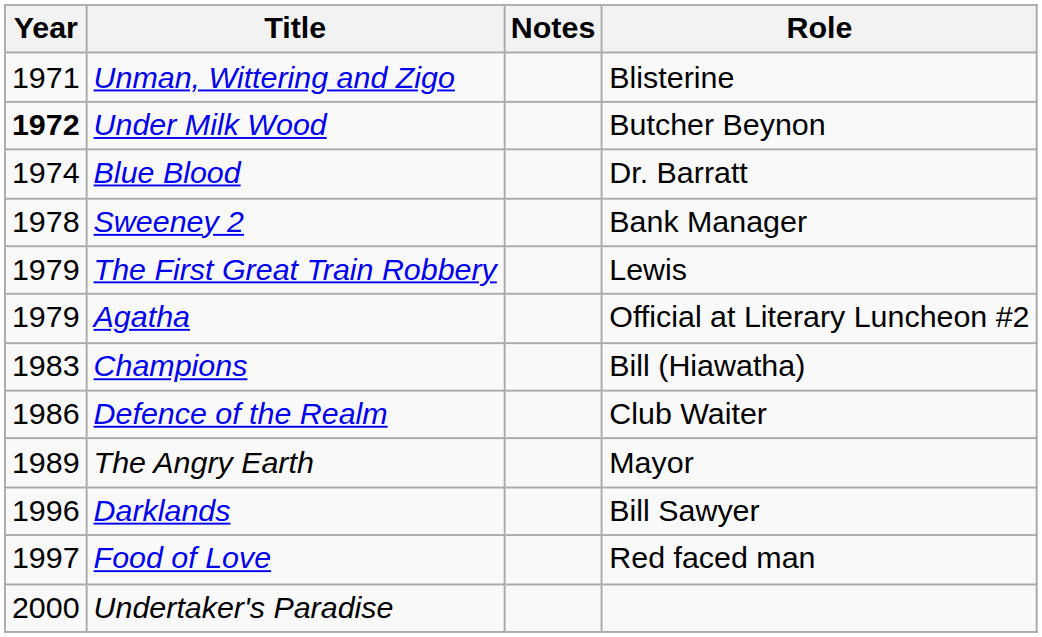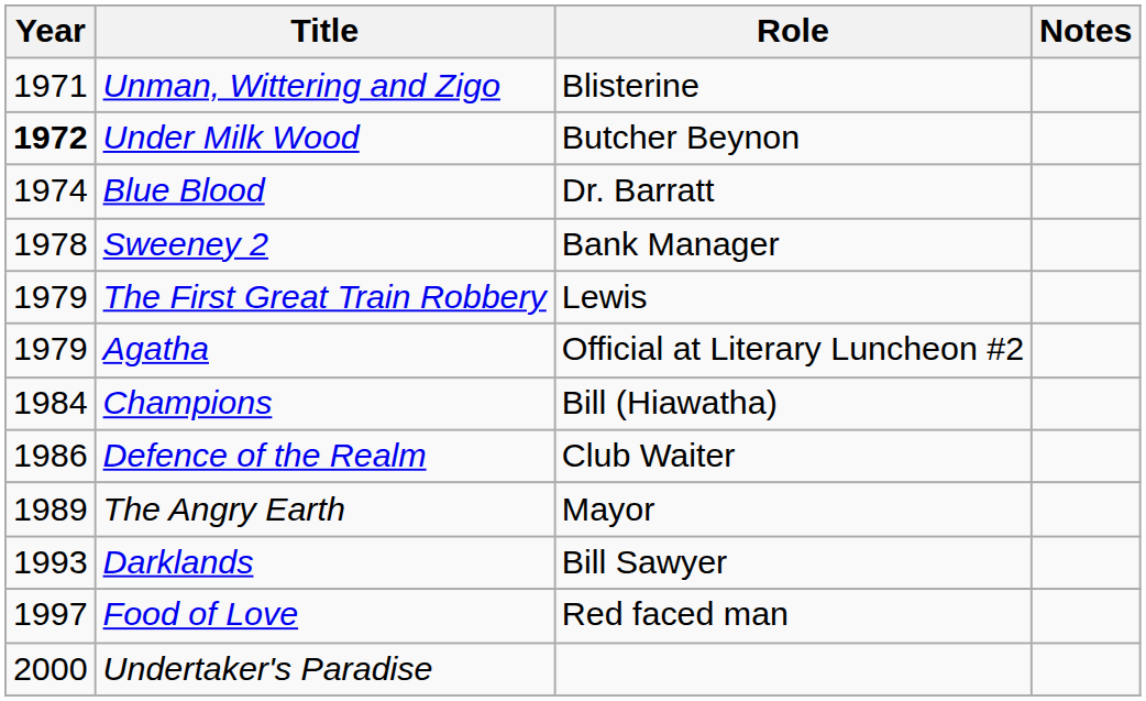columns swapped: Role <-> Notes
Champions | Year: 1983 -> 1984
Darklands | Year: 1996 -> 1993
